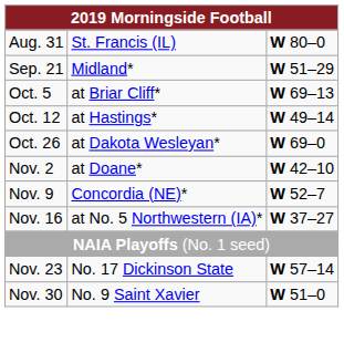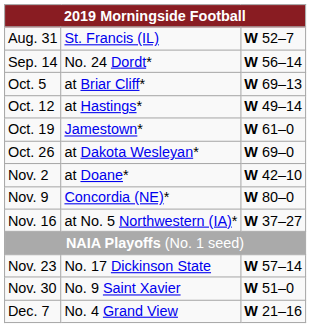Aug. 31 | column 3: W 80–0 -> W 52–7
+ row: Sep. 14 | No. 24 Dordt* | W 56–14
- row: Sep. 21 | Midland* | W 51–29
+ row: Oct. 19 | Jamestown* | W 61–0
Nov. 9 | column 3: W 52–7 -> W 80–0
+ row: Dec. 7 | No. 4 Grand View | W 21–16
